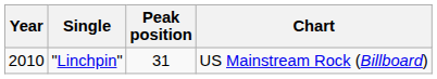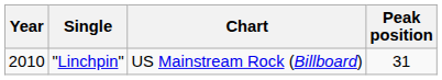columns swapped: Chart <-> Peak position
